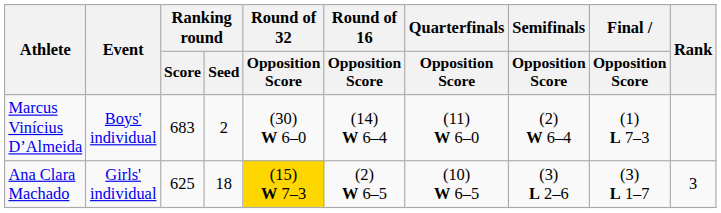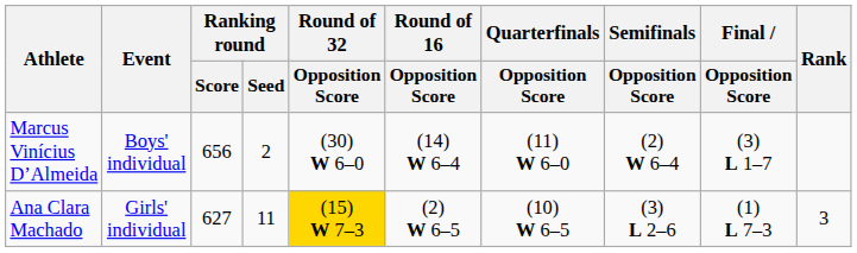Marcus Vinícius D’Almeida | Ranking round / Score: 683 -> 656
Marcus Vinícius D’Almeida | Final / Opposition Score: (1) L 7–3 -> (3) L 1–7
Ana Clara Machado | Ranking round / Score: 625 -> 627
Ana Clara Machado | Ranking round / Seed: 18 -> 11
Ana Clara Machado | Final / Opposition Score: (3) L 1–7 -> (1) L 7–3
